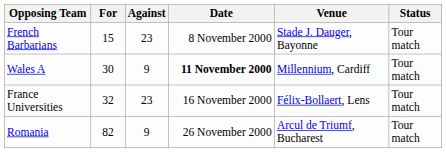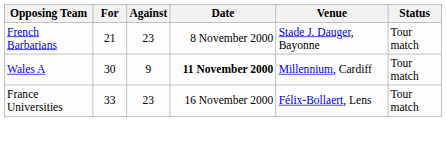French Barbarians | For: 15 -> 21
France Universities | For: 32 -> 33
- row: Romania | 82 | 9 | 26 November 2000 | Arcul de Triumf, Bucharest | Tour match
